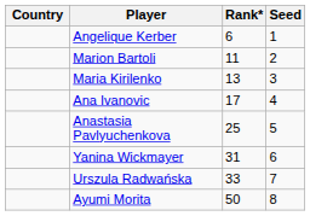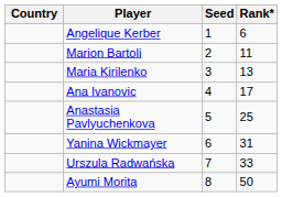columns swapped: Rank* <-> Seed
